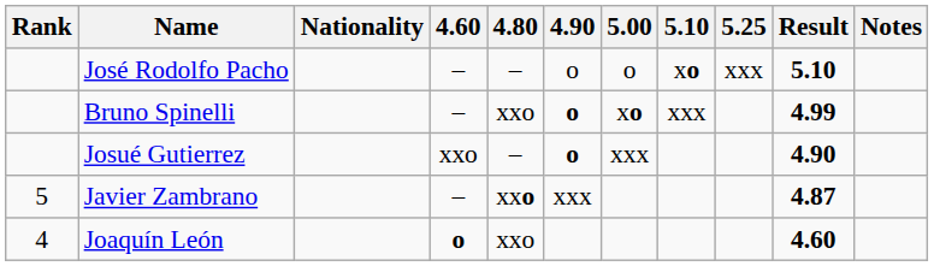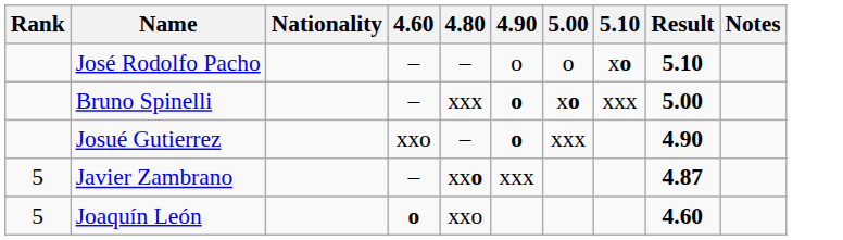- column: 5.25 | xxx
Bruno Spinelli | 4.80: xxo -> xxx
Bruno Spinelli | Result: 4.99 -> 5.00
Joaquín León | Rank: 4 -> 5
